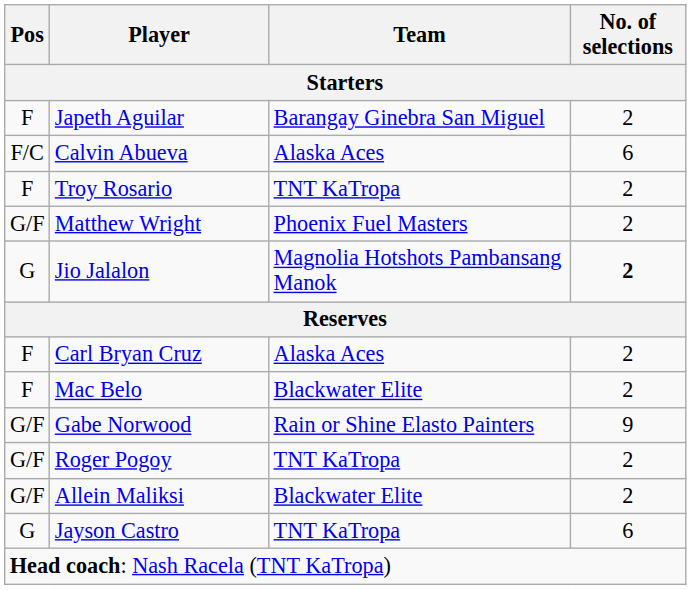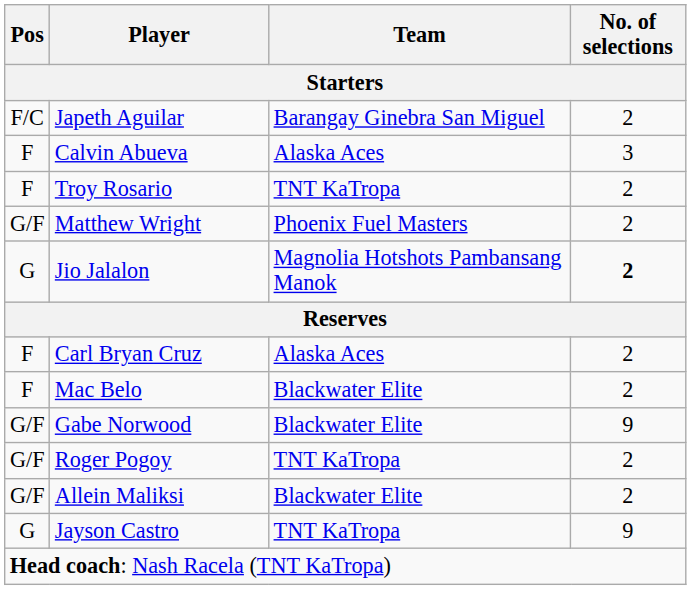Japeth Aguilar | Pos: F -> F/C
Calvin Abueva | Pos: F/C -> F
Calvin Abueva | No. of selections: 6 -> 3
Gabe Norwood | Team: Rain or Shine Elasto Painters -> Blackwater Elite
Jayson Castro | No. of selections: 6 -> 9
